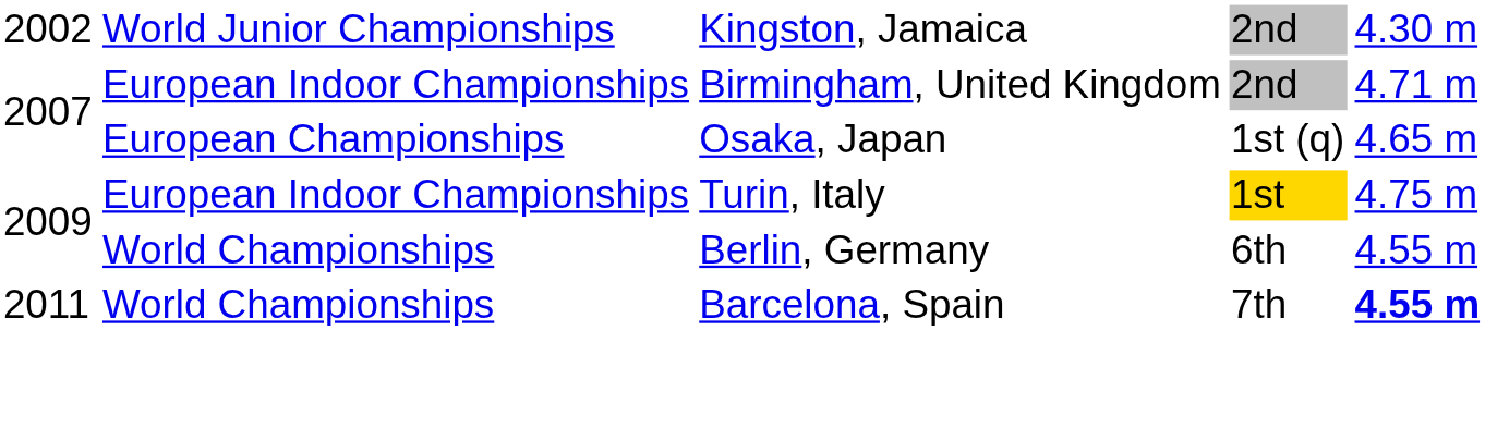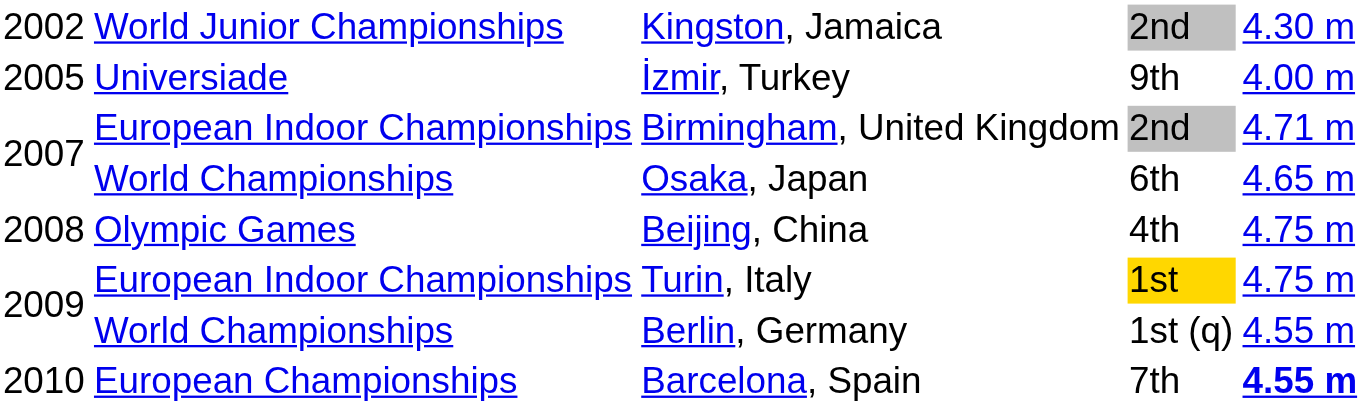+ row: 2005 | Universiade | İzmir, Turkey | 9th | 4.00 m
Osaka, Japan | column 2: European Championships -> World Championships
Osaka, Japan | column 4: 1st (q) -> 6th
+ row: 2008 | Olympic Games | Beijing, China | 4th | 4.75 m
Berlin, Germany | column 4: 6th -> 1st (q)
Barcelona, Spain | column 1: 2011 -> 2010
Barcelona, Spain | column 2: World Championships -> European Championships
